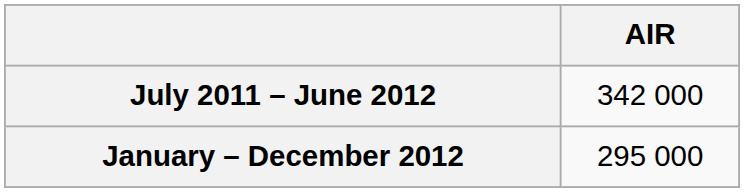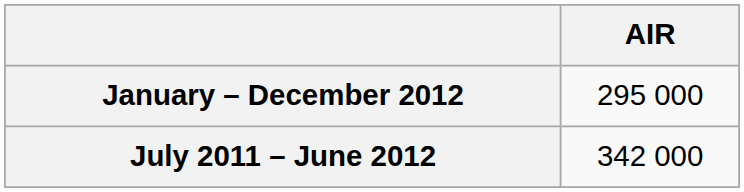rows swapped: January – December 2012 <-> July 2011 – June 2012
